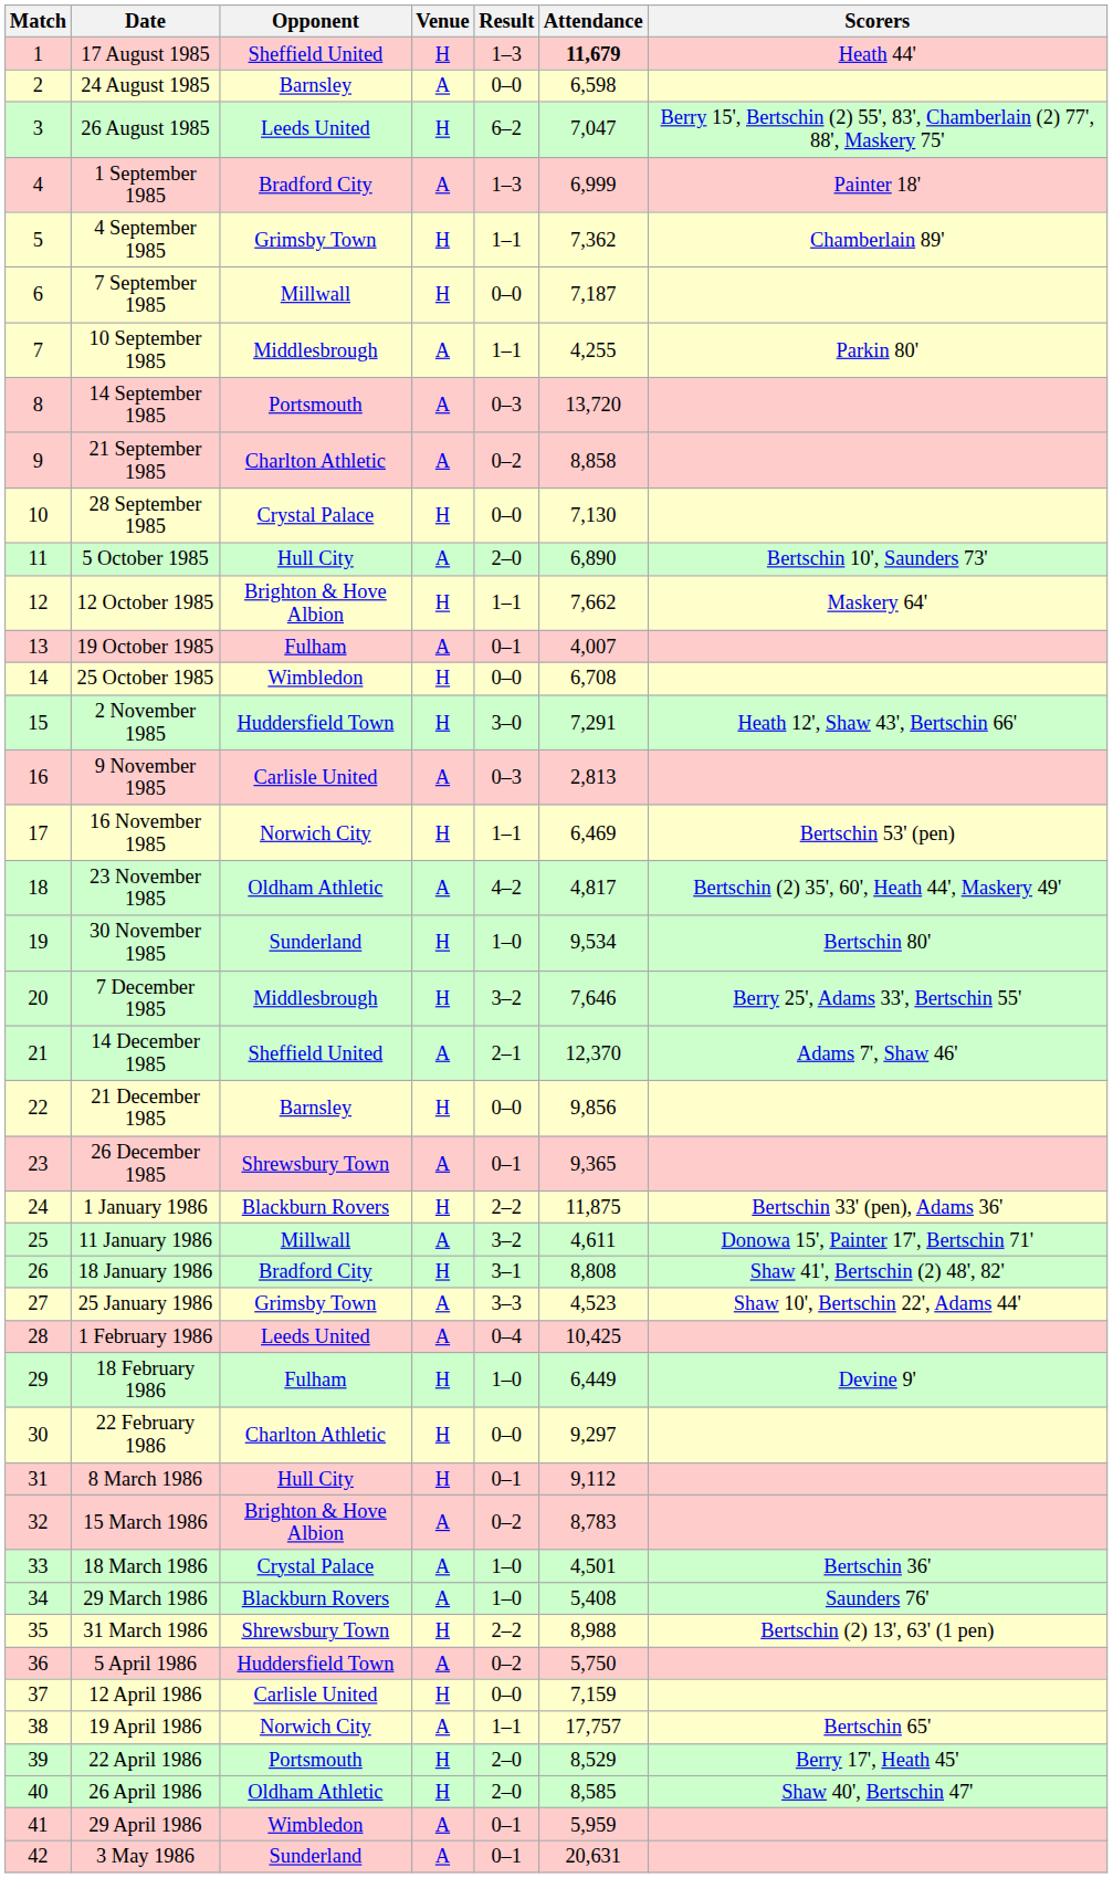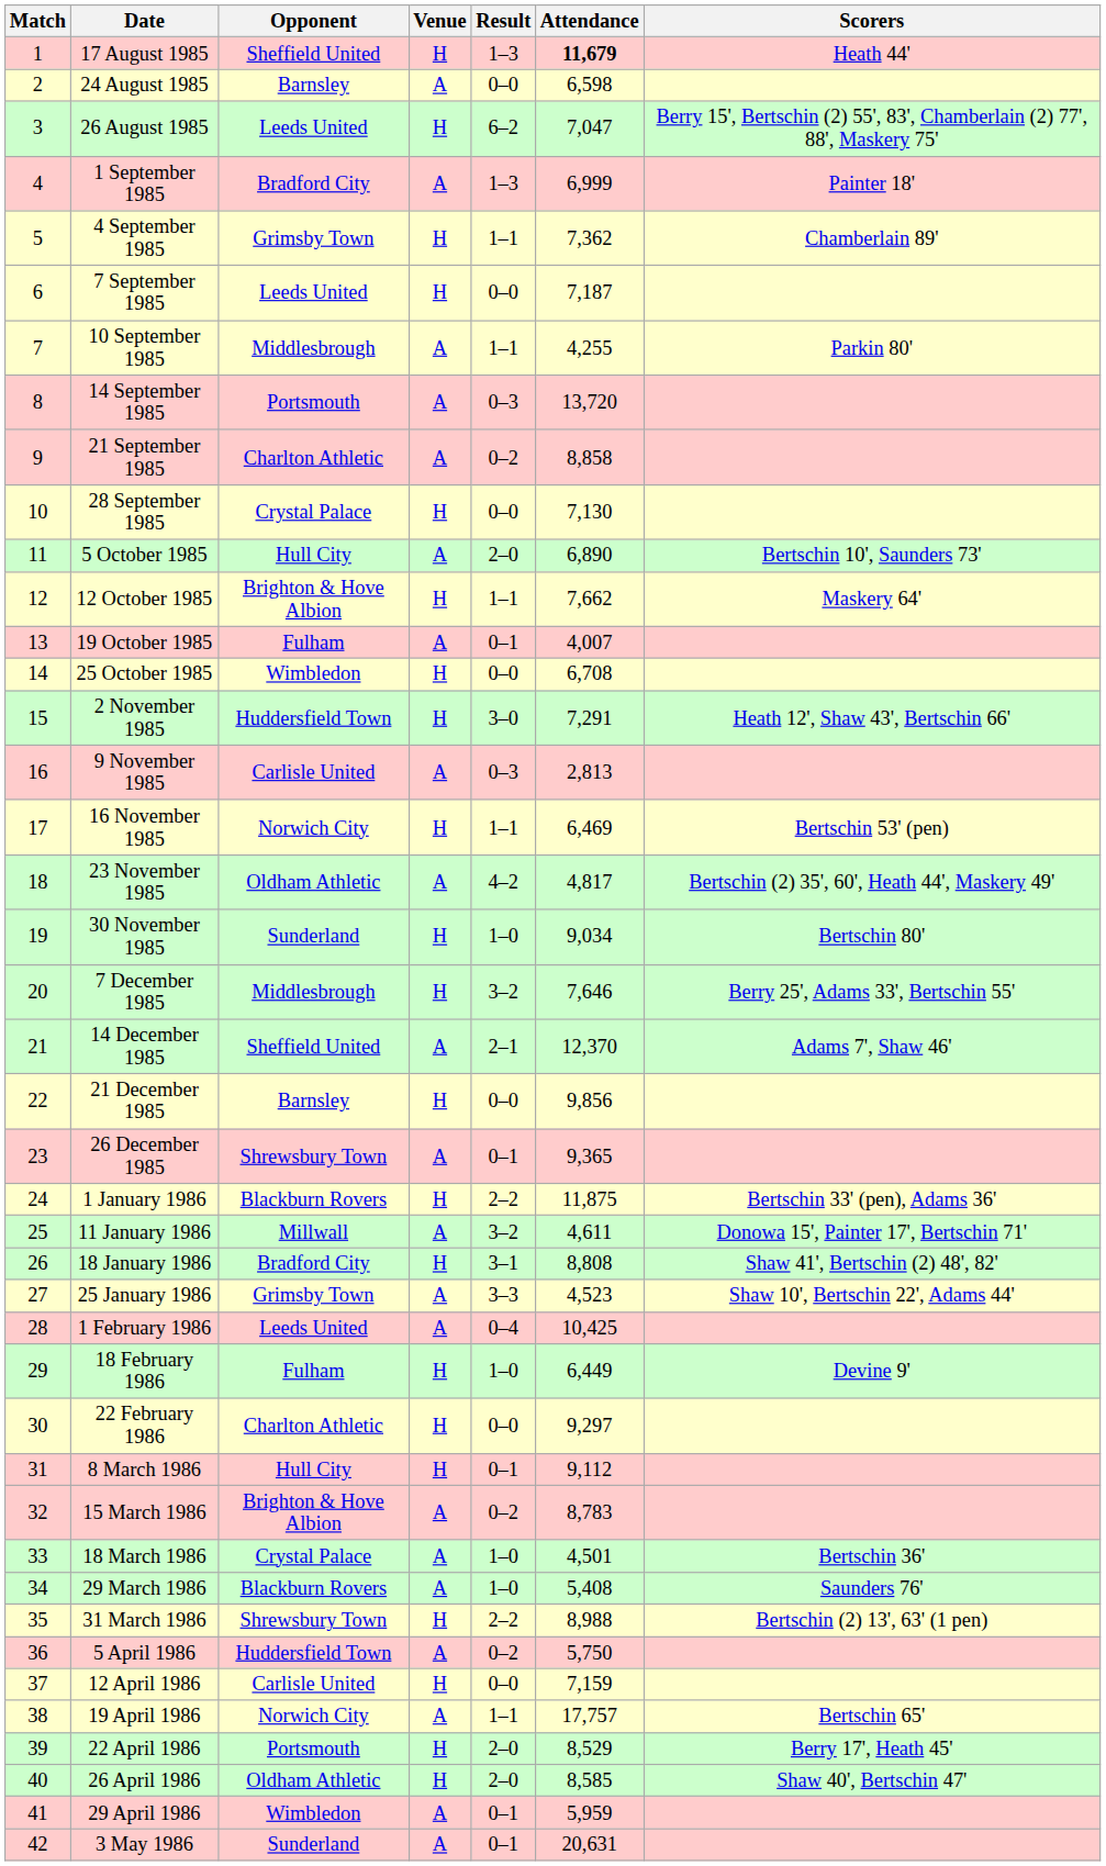7 September 1985 | Opponent: Millwall -> Leeds United
30 November 1985 | Attendance: 9,534 -> 9,034
